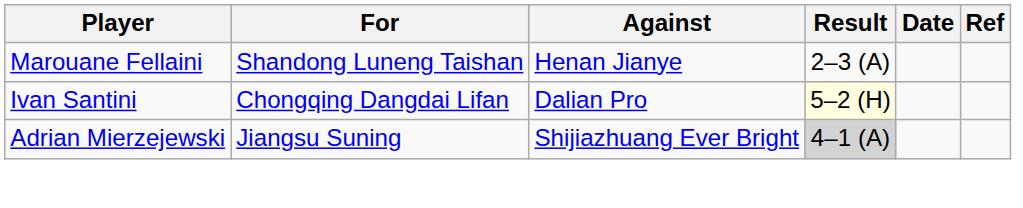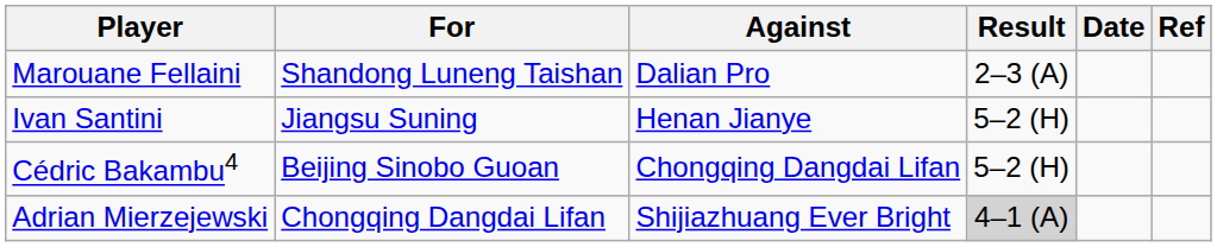Marouane Fellaini | Against: Henan Jianye -> Dalian Pro
Ivan Santini | For: Chongqing Dangdai Lifan -> Jiangsu Suning
Ivan Santini | Against: Dalian Pro -> Henan Jianye
Ivan Santini | Result: lightyellow background -> no background
+ row: Cédric Bakambu4 | Beijing Sinobo Guoan | Chongqing Dangdai Lifan | 5–2 (H)
Adrian Mierzejewski | For: Jiangsu Suning -> Chongqing Dangdai Lifan
